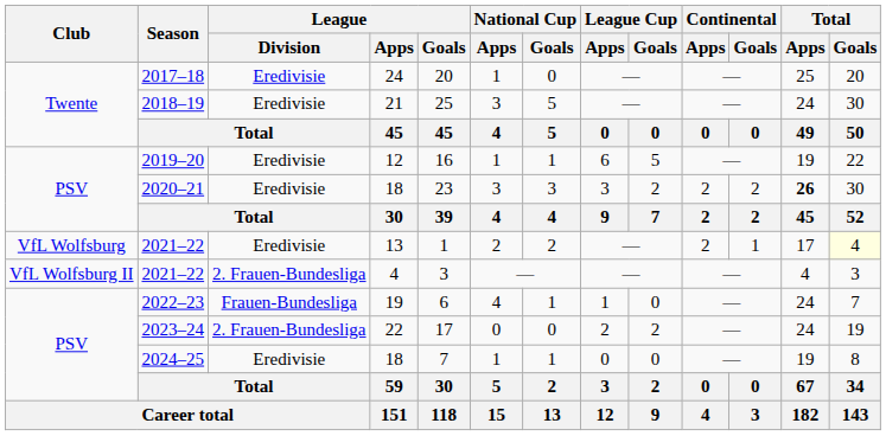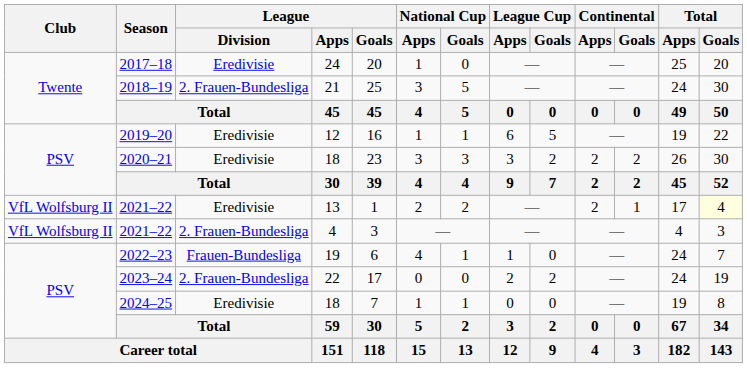2018–19 | League / Division: Eredivisie -> 2. Frauen-Bundesliga
2020–21 | Total / Apps: bold -> normal
2021–22 / 13 | Club: VfL Wolfsburg -> VfL Wolfsburg II
